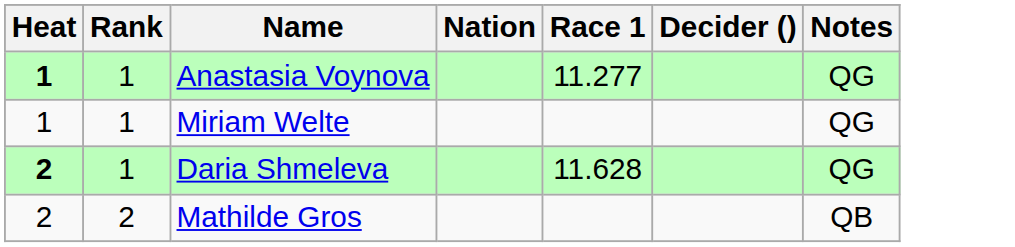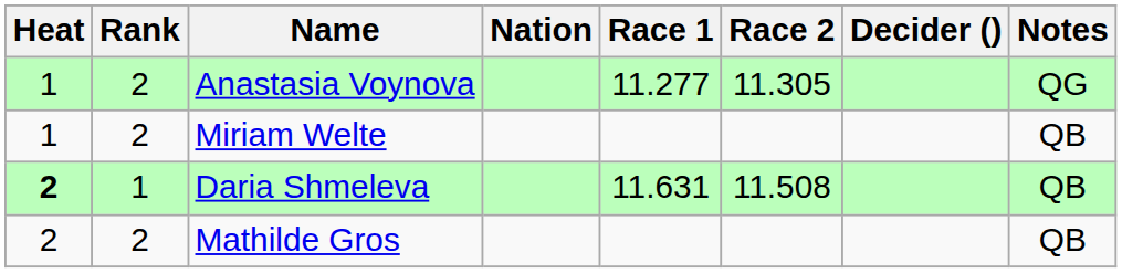+ column: Race 2 | 11.305 | 11.508
Anastasia Voynova | Heat: bold -> normal
Anastasia Voynova | Rank: 1 -> 2
Miriam Welte | Rank: 1 -> 2
Miriam Welte | Notes: QG -> QB
Daria Shmeleva | Race 1: 11.628 -> 11.631
Daria Shmeleva | Notes: QG -> QB
